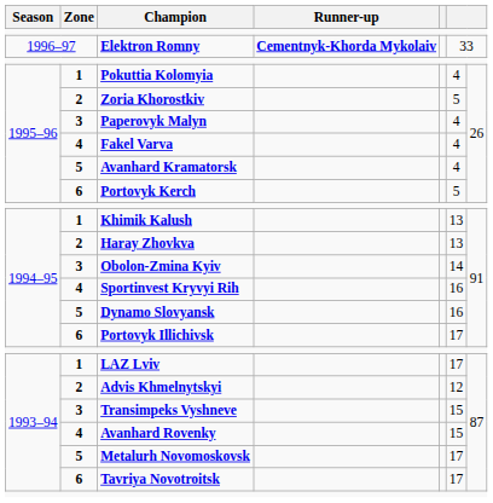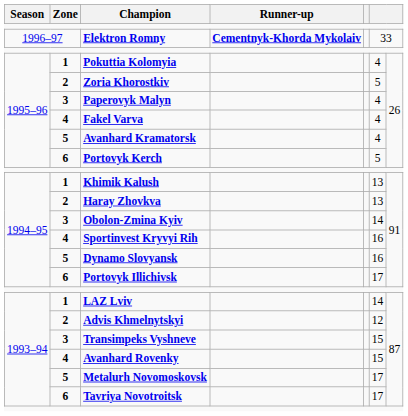LAZ Lviv | column 6: 17 -> 14
